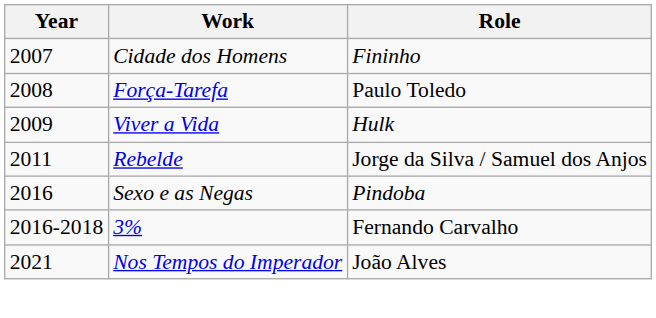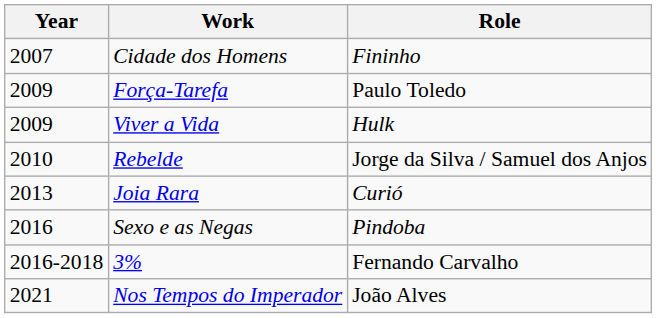Força-Tarefa | Year: 2008 -> 2009
Rebelde | Year: 2011 -> 2010
+ row: 2013 | Joia Rara | Curió
